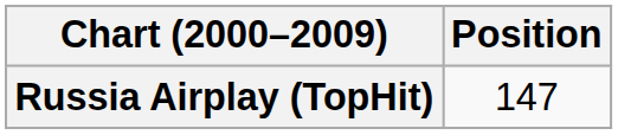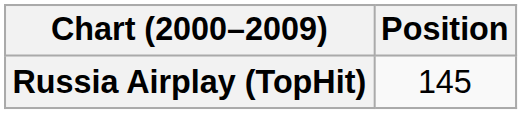Russia Airplay (TopHit) | Position: 147 -> 145
